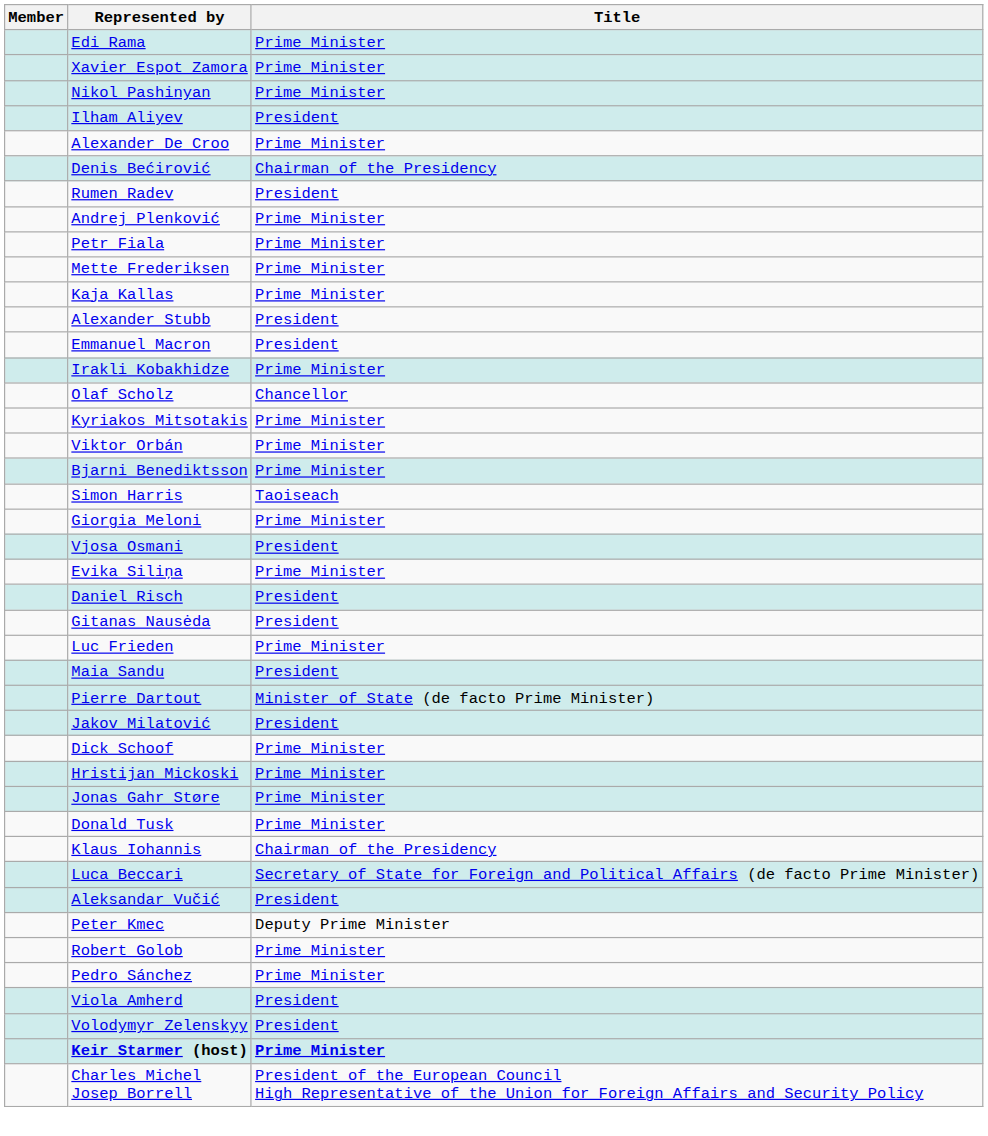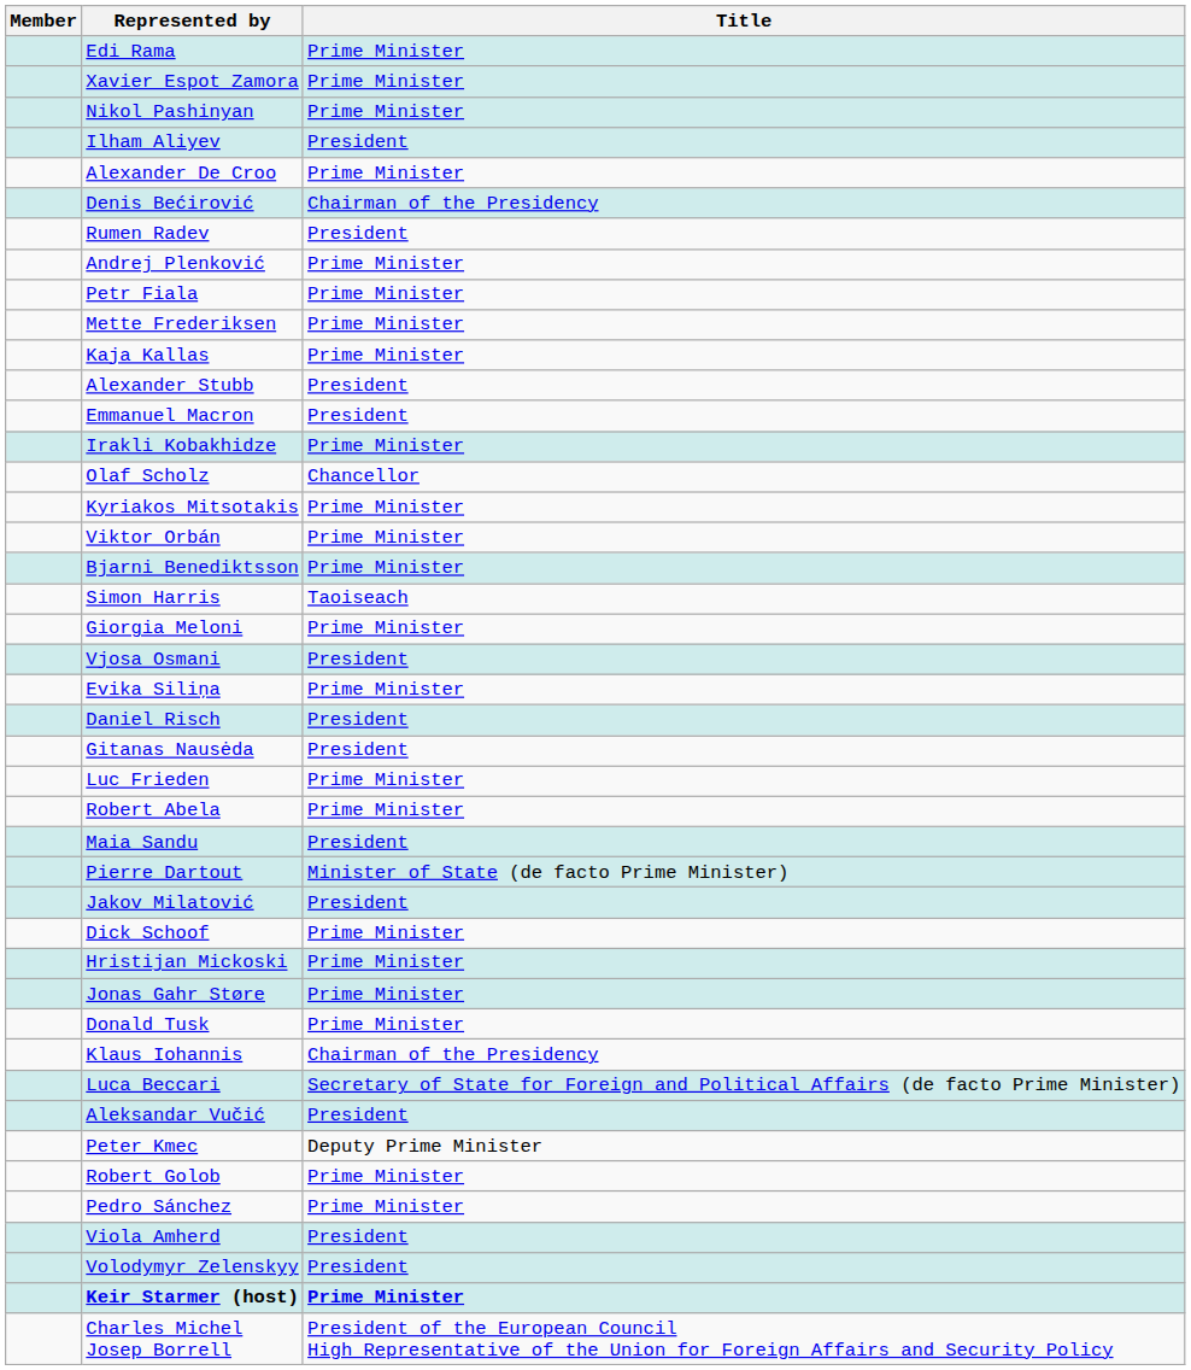+ row: Robert Abela | Prime Minister
